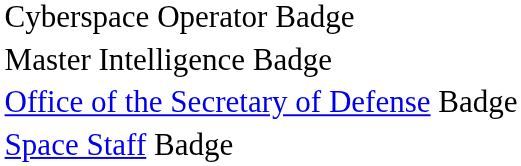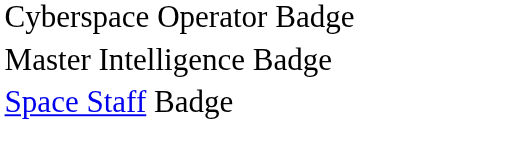- row: Office of the Secretary of Defense Badge
